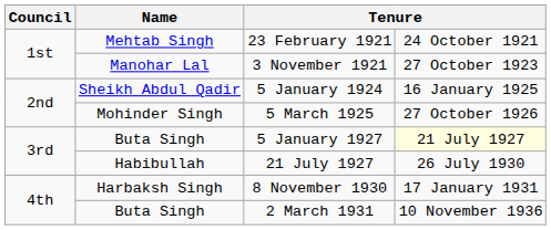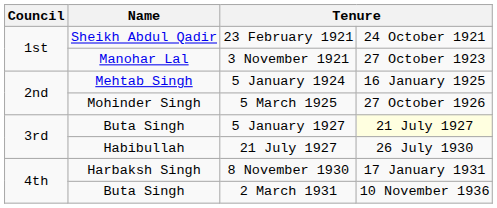23 February 1921 | Name: Mehtab Singh -> Sheikh Abdul Qadir
5 January 1924 | Name: Sheikh Abdul Qadir -> Mehtab Singh
